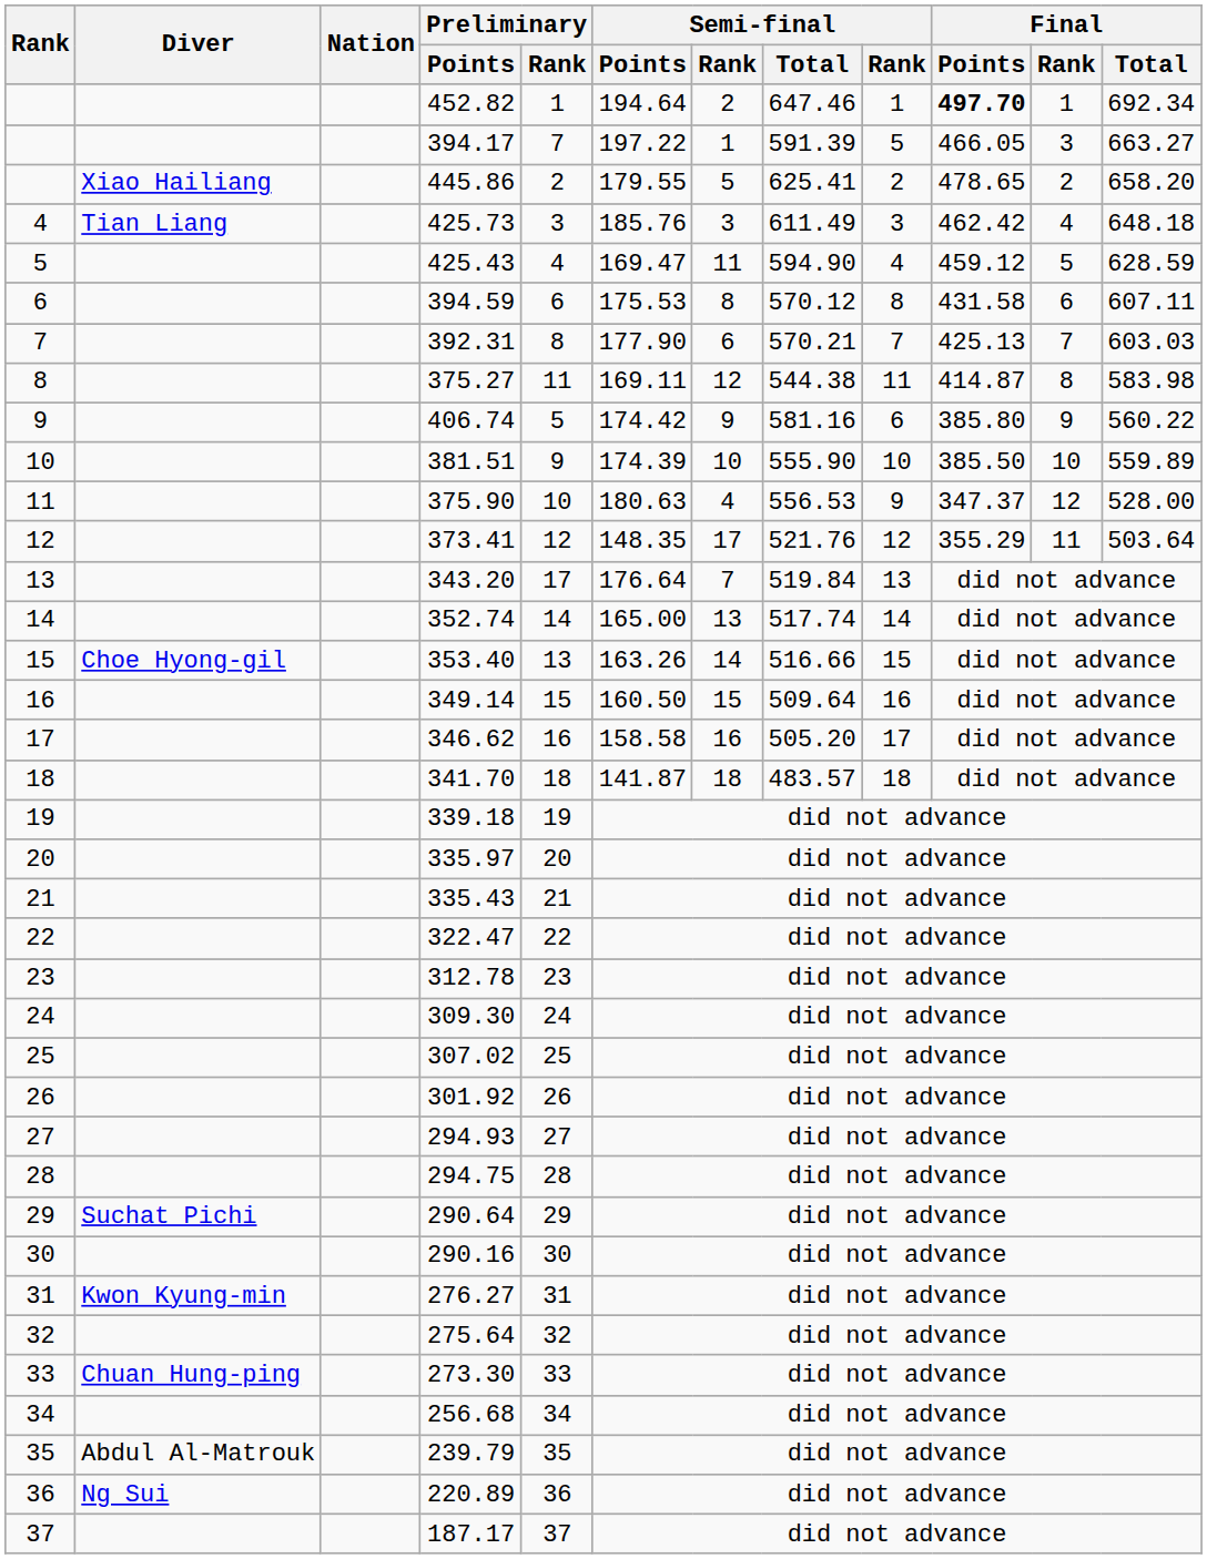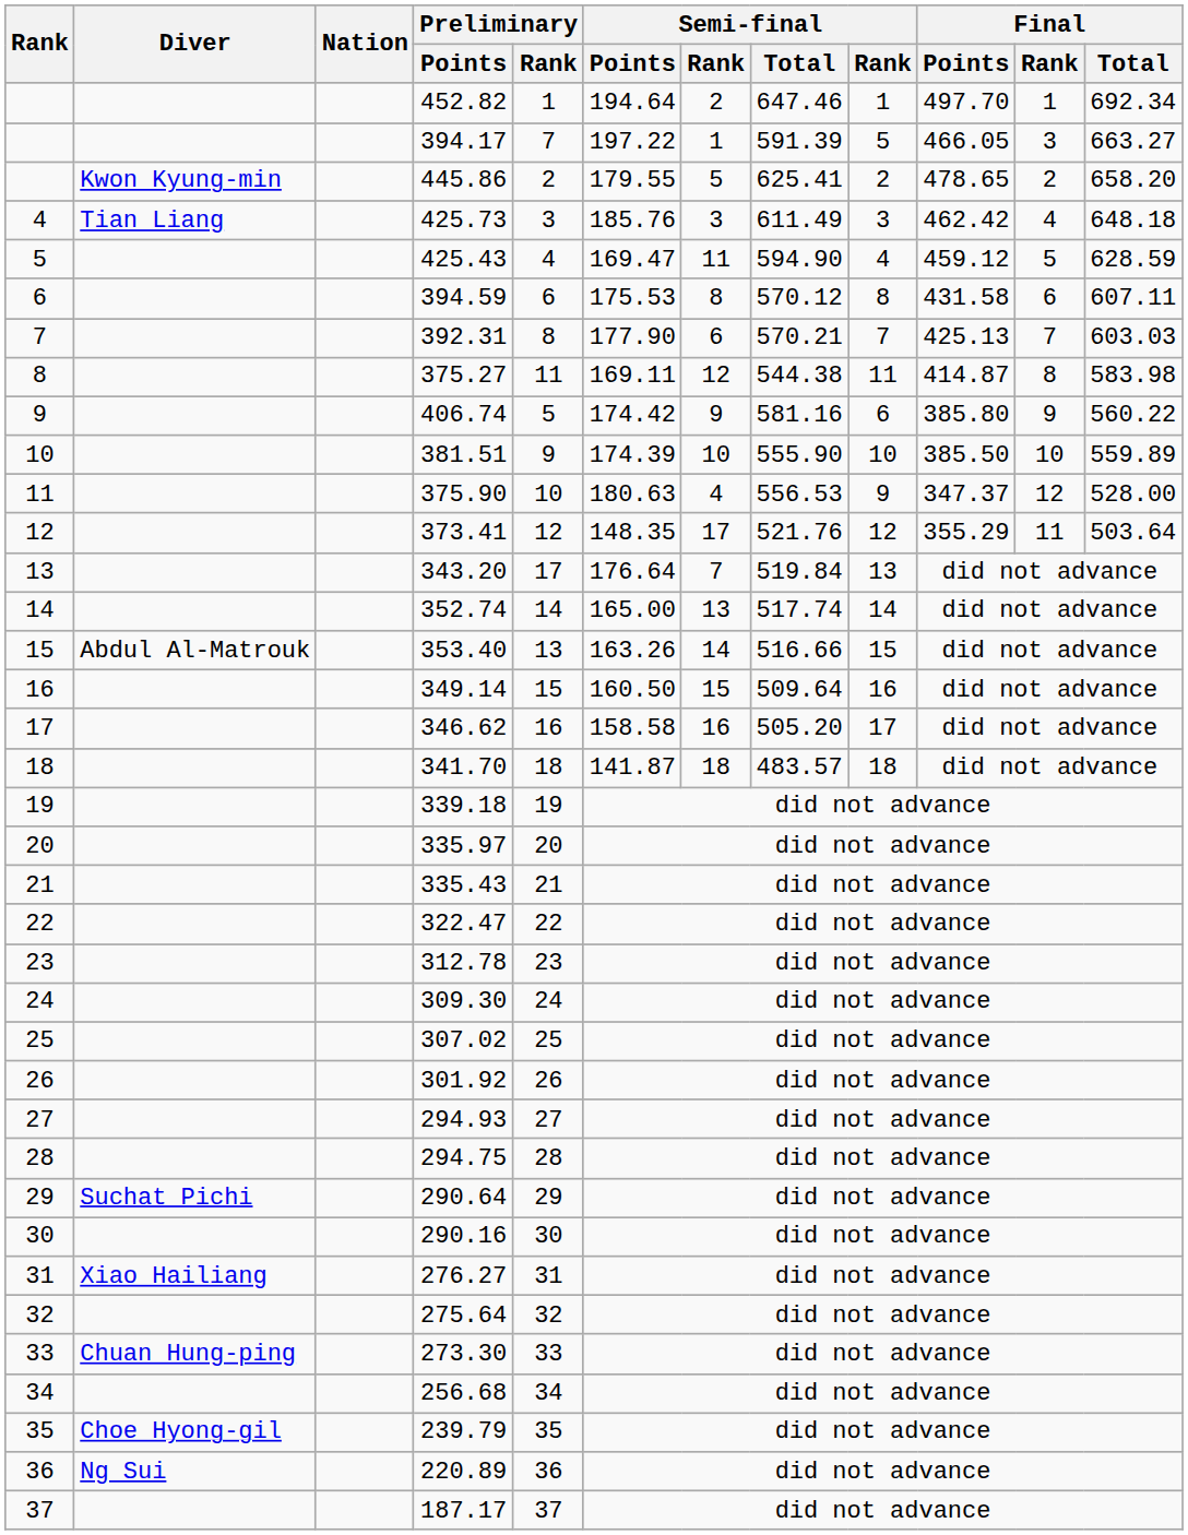452.82 | Final / Points: bold -> normal
445.86 | Diver: Xiao Hailiang -> Kwon Kyung-min
353.40 | Diver: Choe Hyong-gil -> Abdul Al-Matrouk
276.27 | Diver: Kwon Kyung-min -> Xiao Hailiang
239.79 | Diver: Abdul Al-Matrouk -> Choe Hyong-gil
